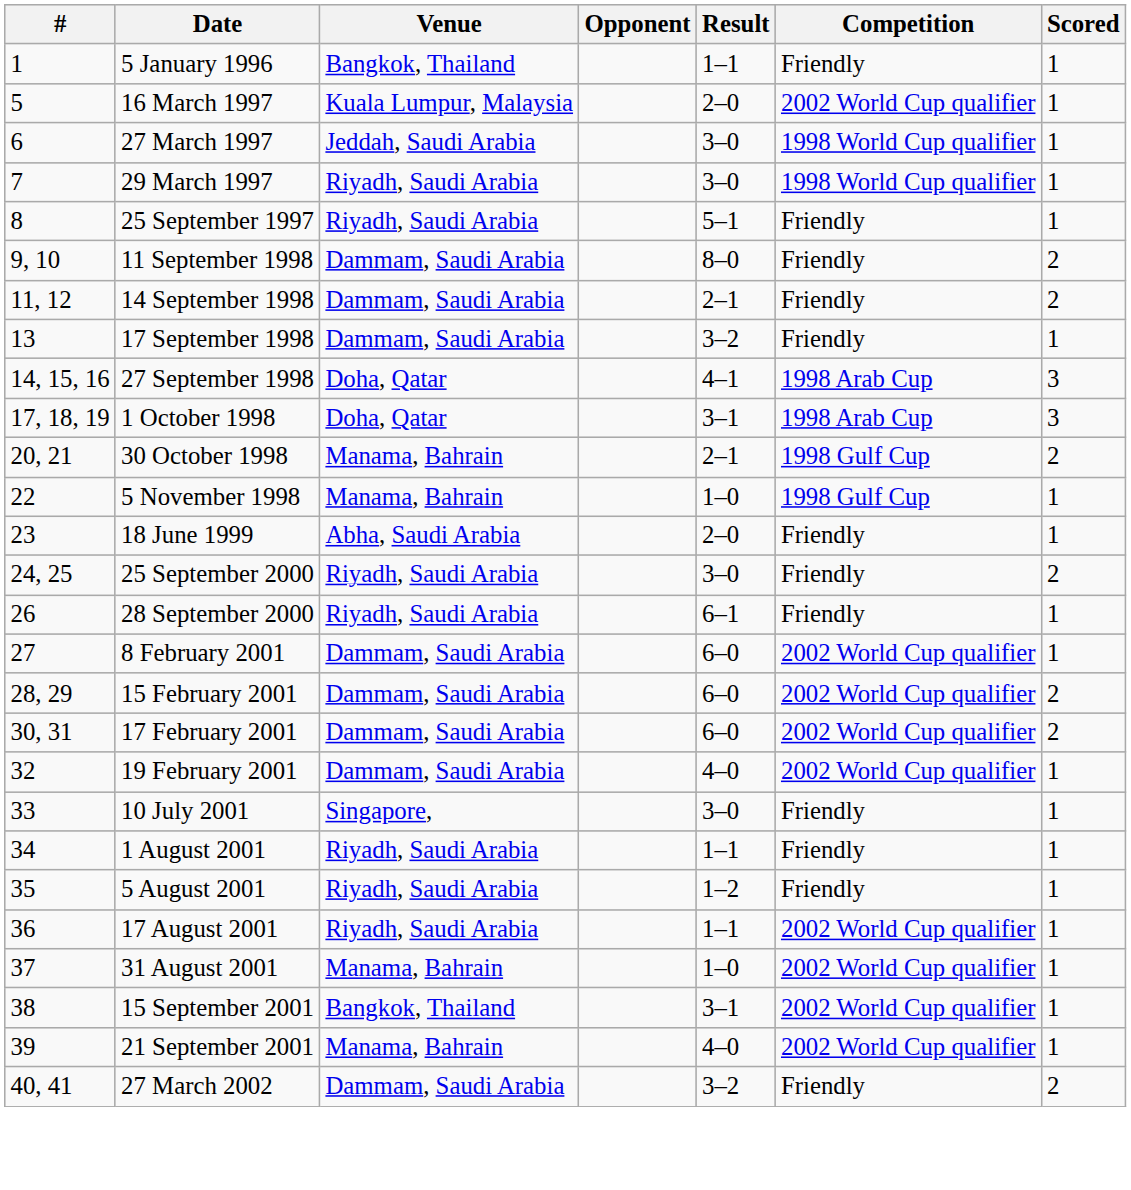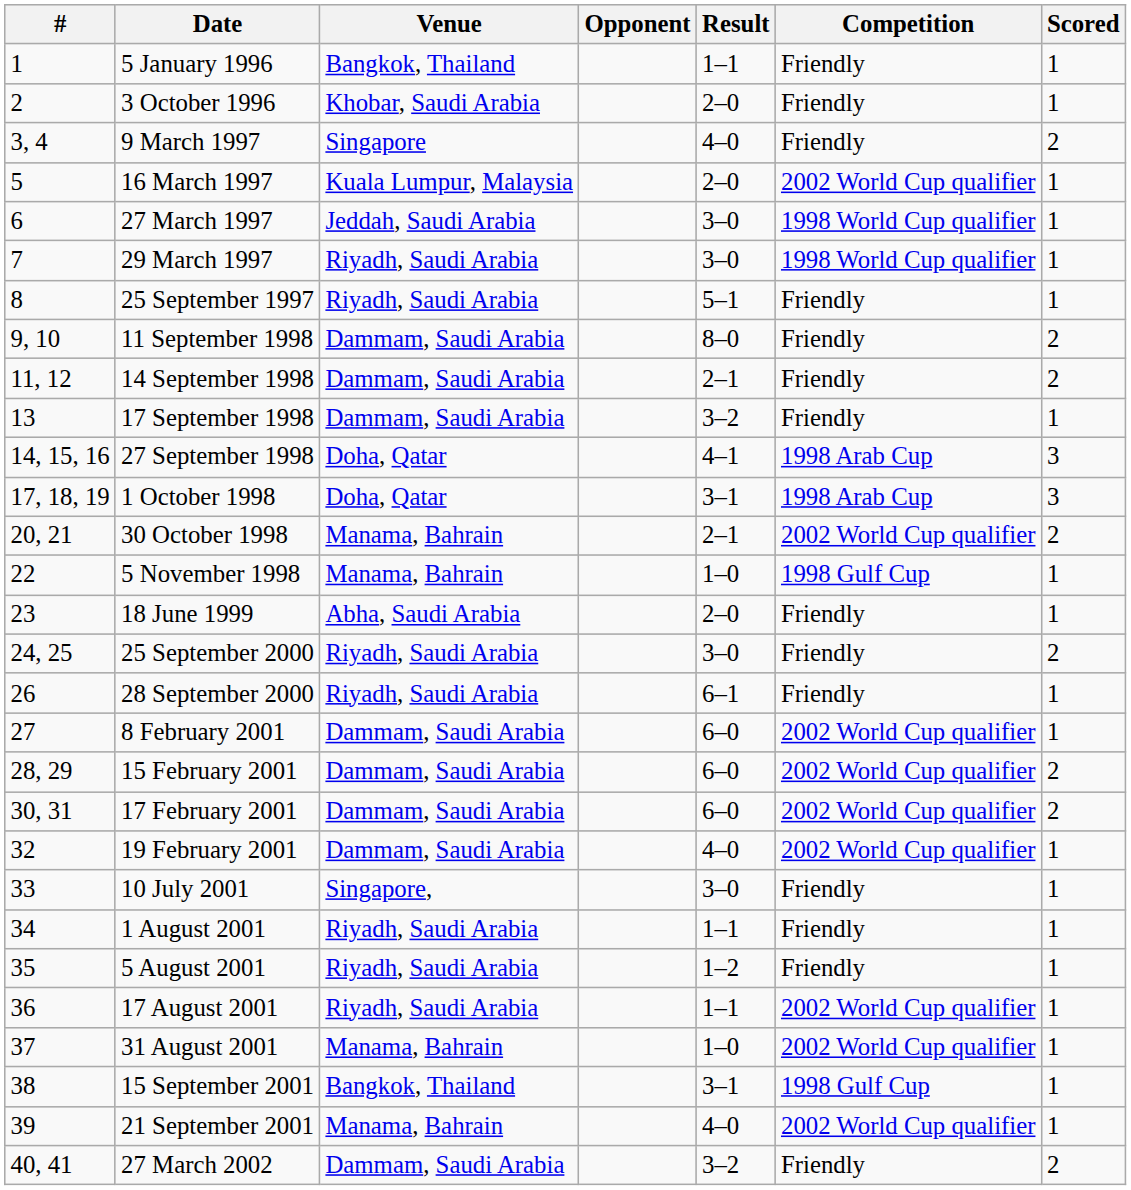+ row: 2 | 3 October 1996 | Khobar, Saudi Arabia | 2–0 | Friendly | 1
+ row: 3, 4 | 9 March 1997 | Singapore | 4–0 | Friendly | 2
30 October 1998 | Competition: 1998 Gulf Cup -> 2002 World Cup qualifier
15 September 2001 | Competition: 2002 World Cup qualifier -> 1998 Gulf Cup
